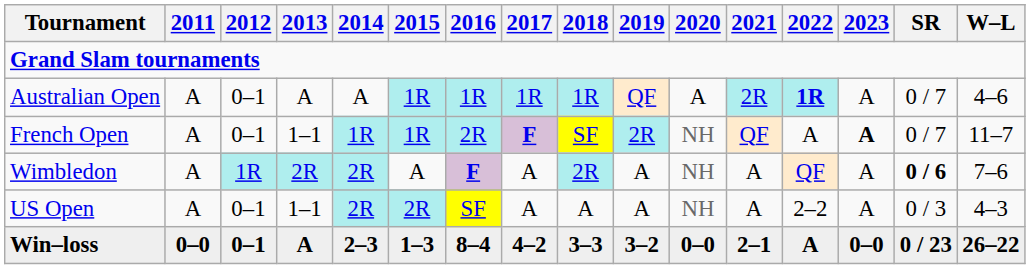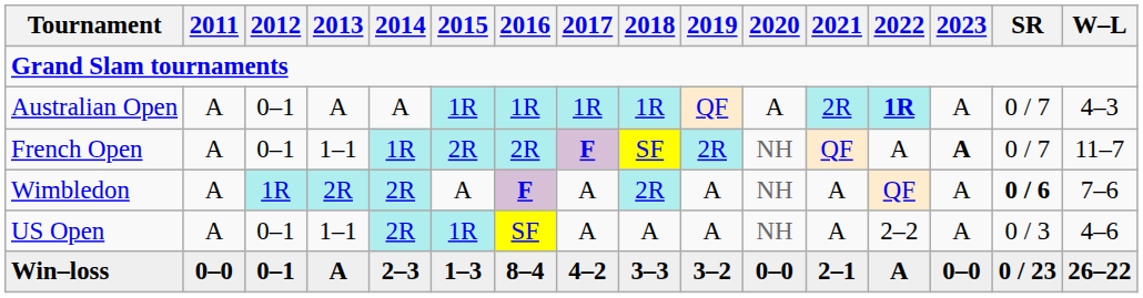Australian Open | W–L: 4–6 -> 4–3
French Open | 2015: 1R -> 2R
US Open | 2015: 2R -> 1R
US Open | W–L: 4–3 -> 4–6
